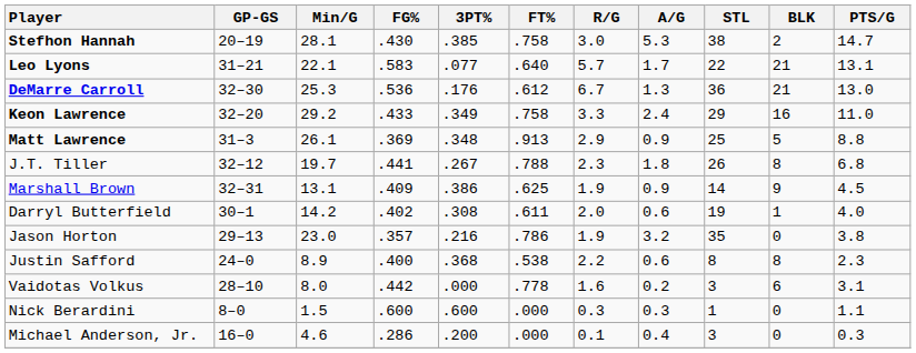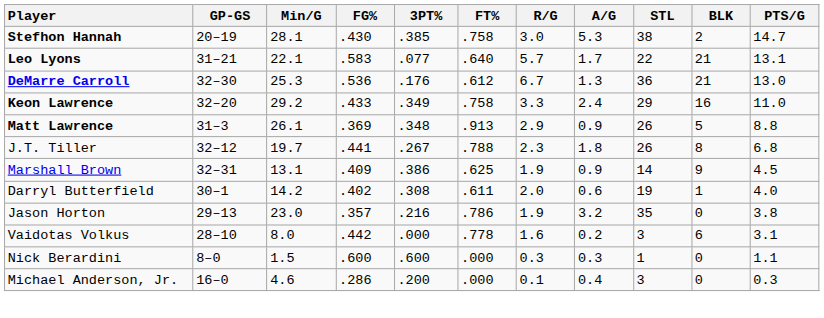Matt Lawrence | STL: 25 -> 26
- row: Justin Safford | 24–0 | 8.9 | .400 | .368 | .538 | 2.2 | 0.6 | 8 | 8 | 2.3
